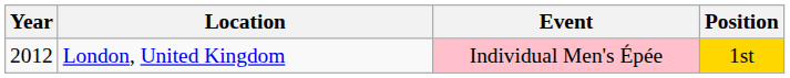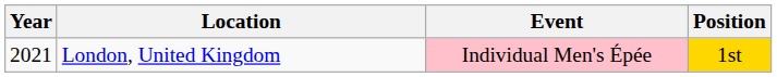London, United Kingdom | Year: 2012 -> 2021
